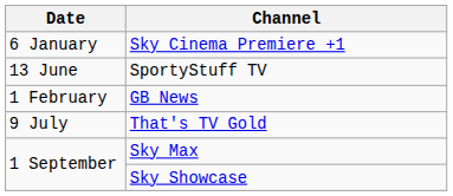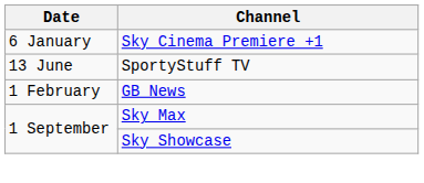- row: 9 July | That's TV Gold
